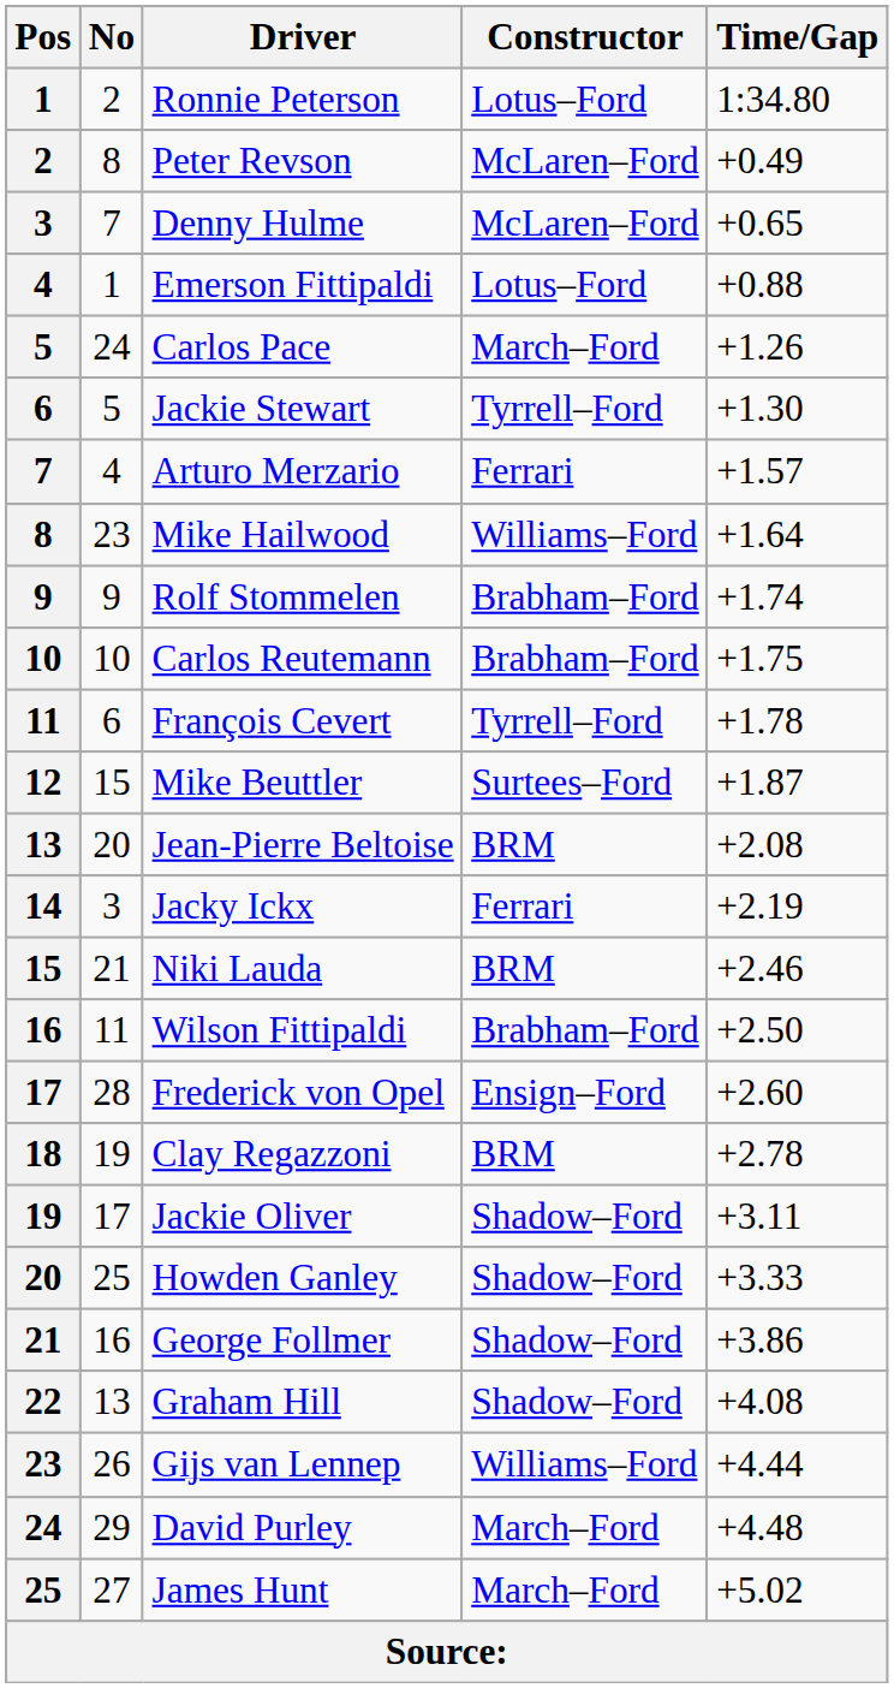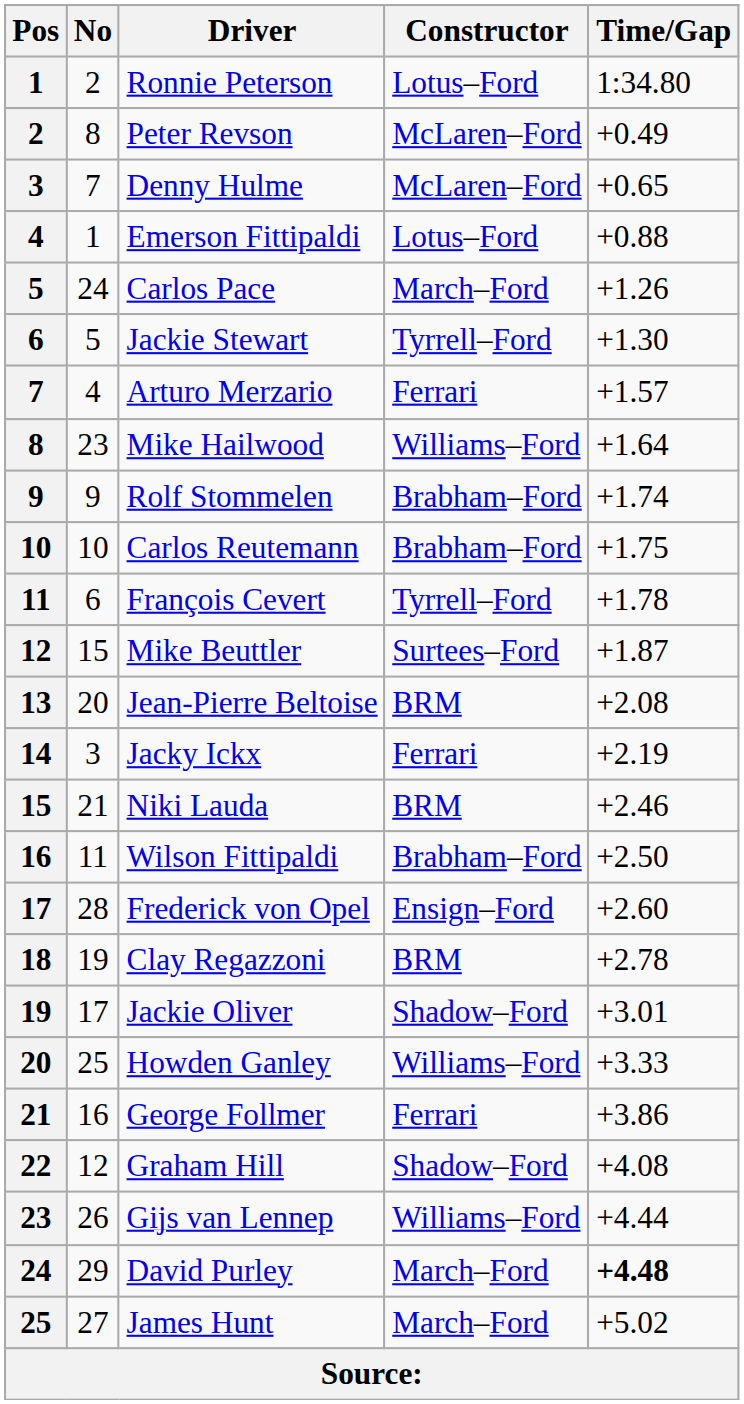Jackie Oliver | Time/Gap: +3.11 -> +3.01
Howden Ganley | Constructor: Shadow–Ford -> Williams–Ford
George Follmer | Constructor: Shadow–Ford -> Ferrari
Graham Hill | No: 13 -> 12
David Purley | Time/Gap: normal -> bold
